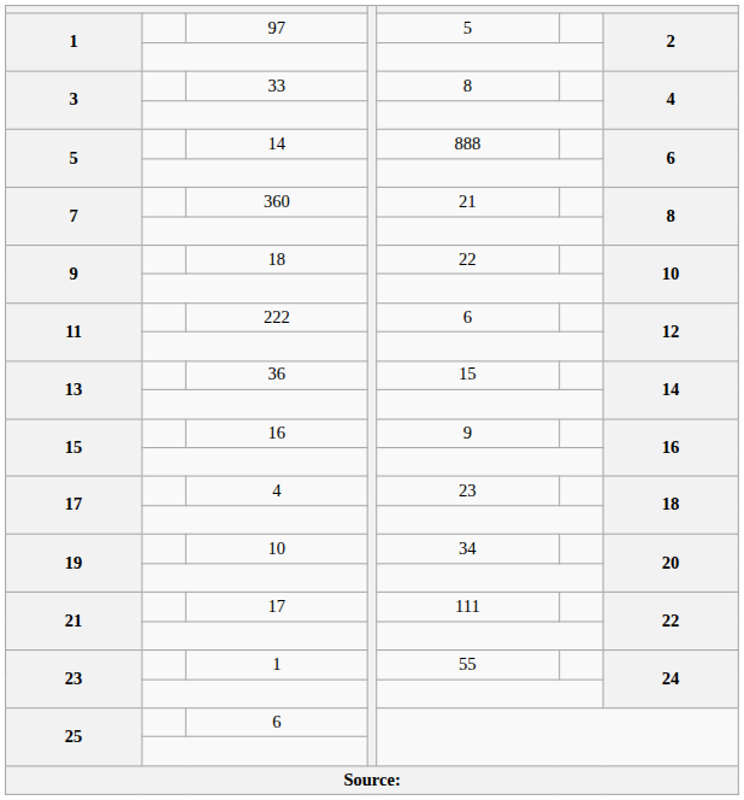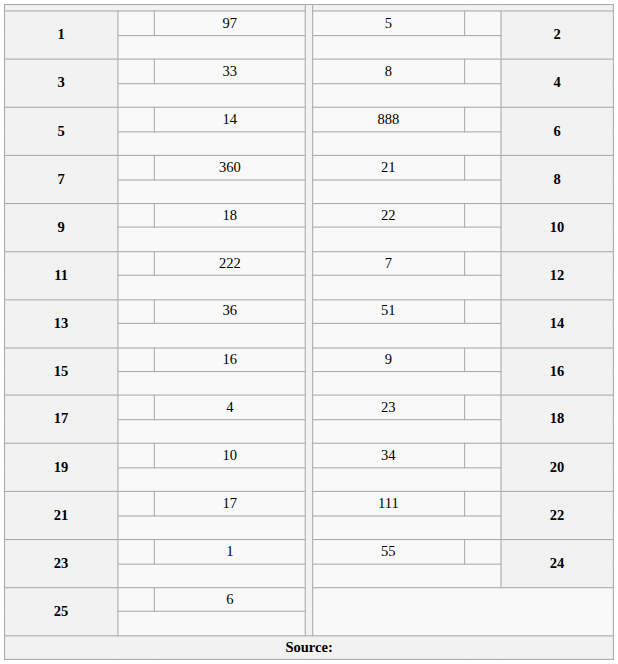222 | column 5: 6 -> 7
36 | column 5: 15 -> 51
